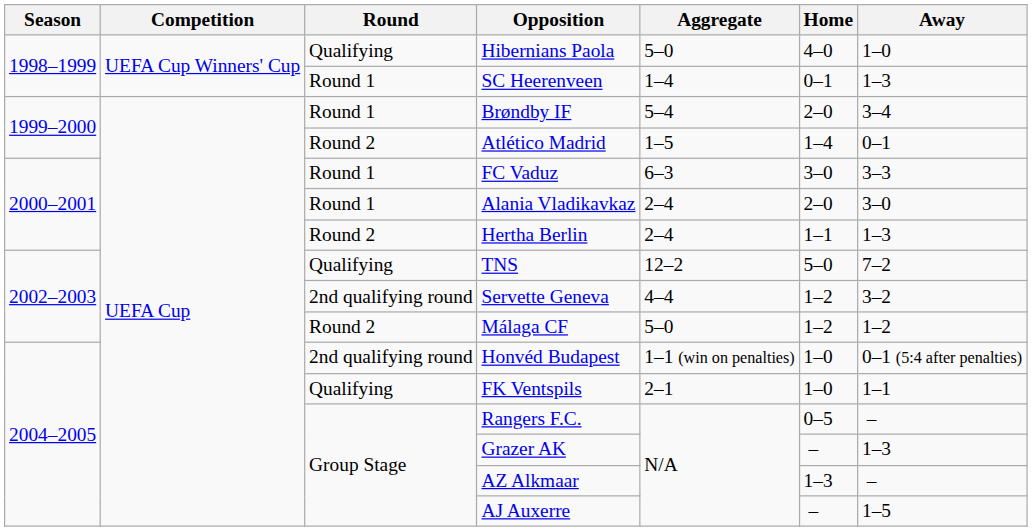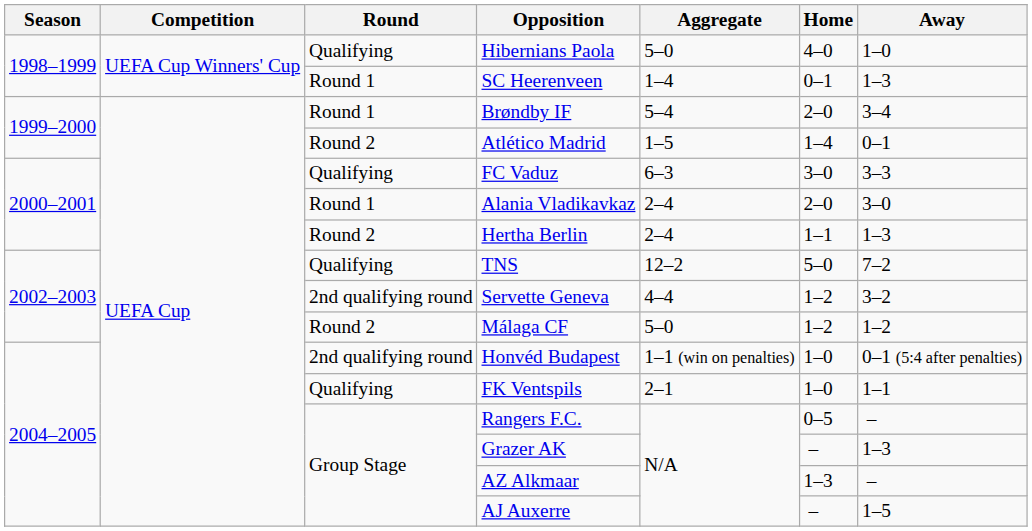FC Vaduz | Round: Round 1 -> Qualifying
